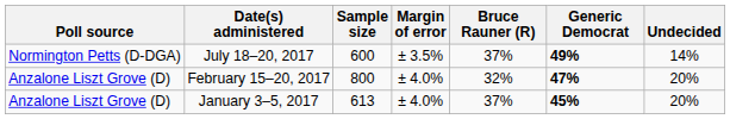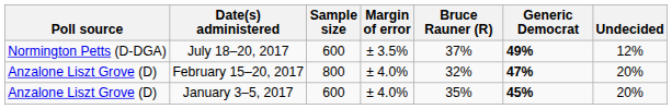July 18–20, 2017 | Undecided: 14% -> 12%
January 3–5, 2017 | Sample size: 613 -> 600
January 3–5, 2017 | Bruce Rauner (R): 37% -> 35%
